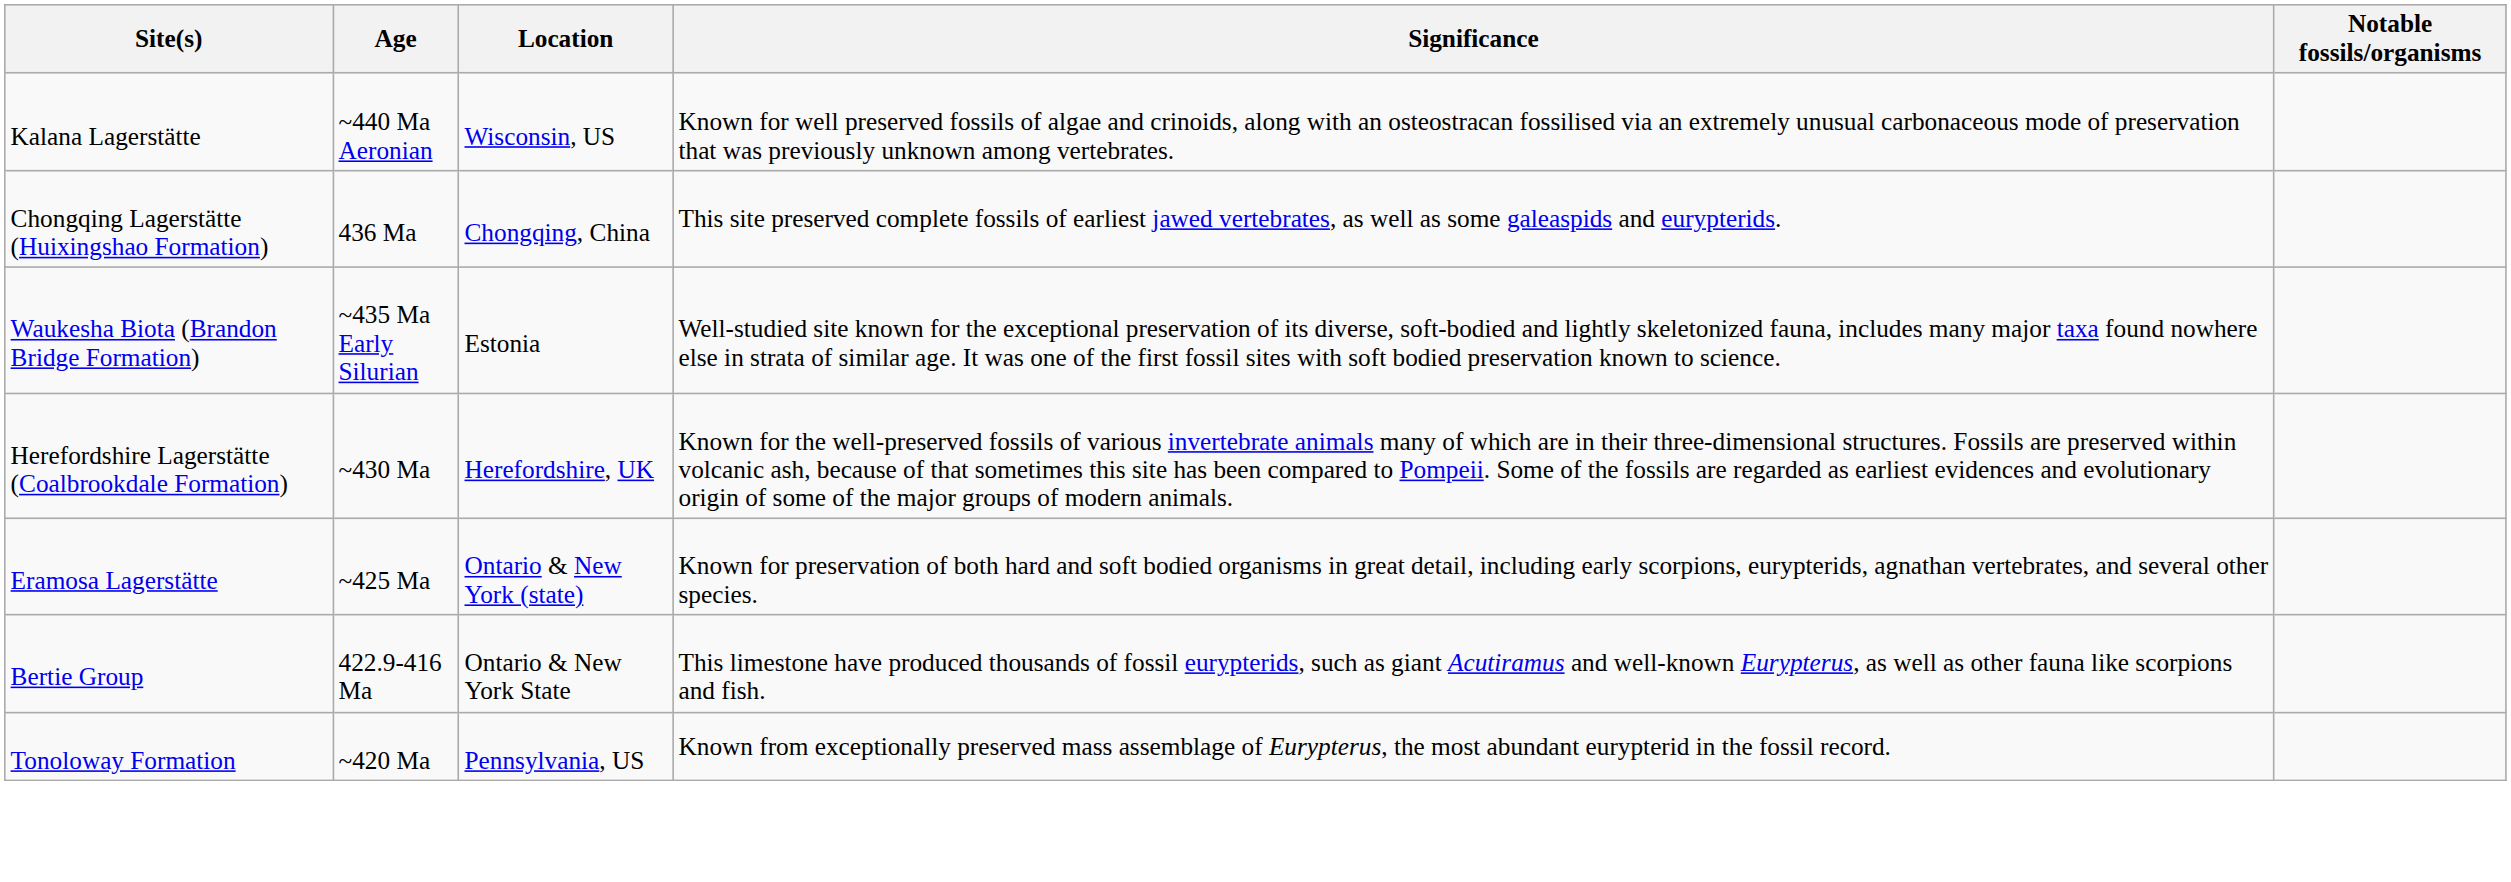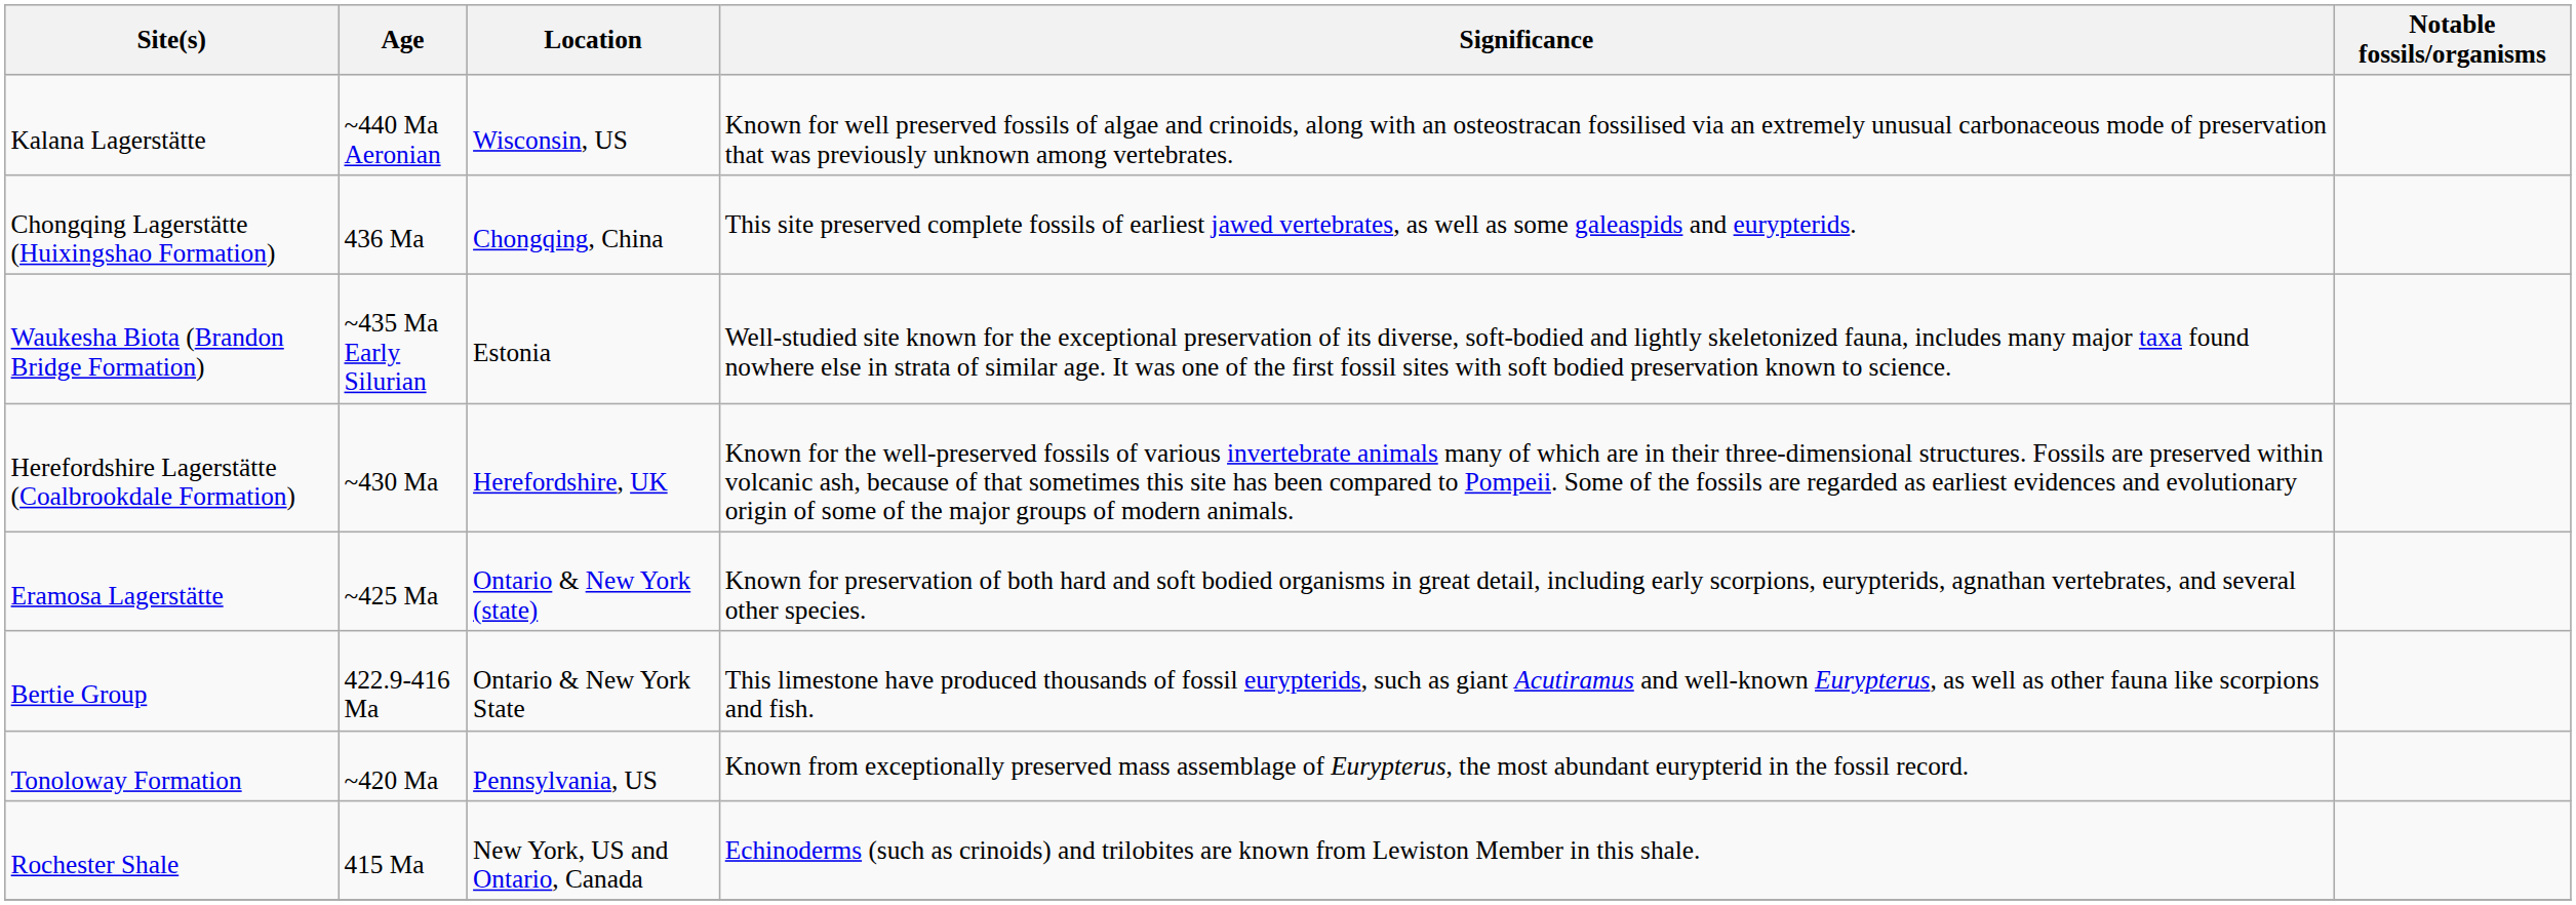+ row: Rochester Shale | 415 Ma | New York, US and Ontario, Canada | Echinoderms (such as crinoids) and trilobites are known from Lewiston Member in this shale.
